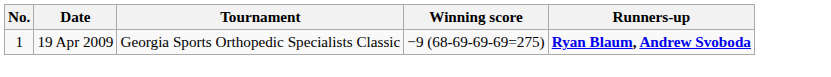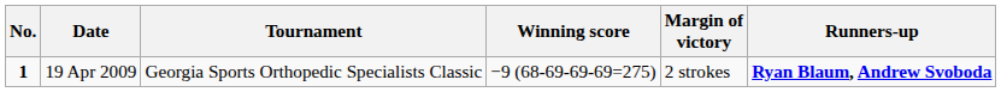+ column: Margin of victory | 2 strokes
19 Apr 2009 | No.: normal -> bold
